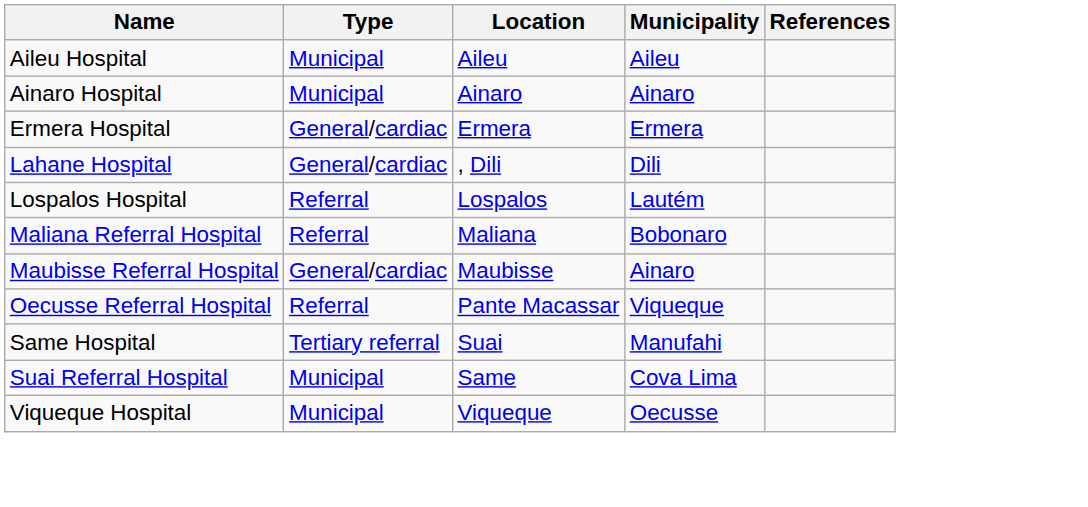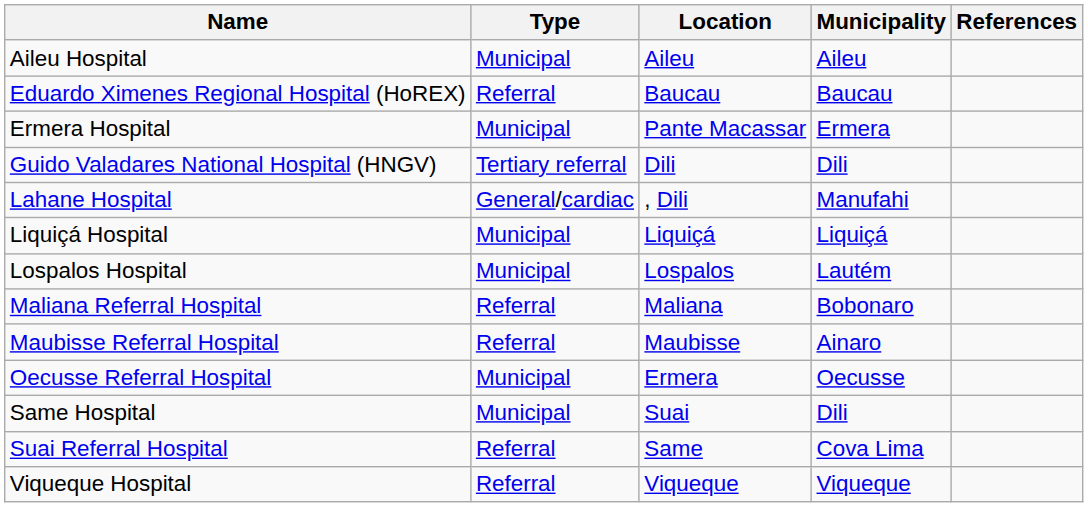- row: Ainaro Hospital | Municipal | Ainaro | Ainaro
+ row: Eduardo Ximenes Regional Hospital (HoREX) | Referral | Baucau | Baucau
Ermera Hospital | Type: General/cardiac -> Municipal
Ermera Hospital | Location: Ermera -> Pante Macassar
+ row: Guido Valadares National Hospital (HNGV) | Tertiary referral | Dili | Dili
Lahane Hospital | Municipality: Dili -> Manufahi
+ row: Liquiçá Hospital | Municipal | Liquiçá | Liquiçá
Lospalos Hospital | Type: Referral -> Municipal
Maubisse Referral Hospital | Type: General/cardiac -> Referral
Oecusse Referral Hospital | Type: Referral -> Municipal
Oecusse Referral Hospital | Location: Pante Macassar -> Ermera
Oecusse Referral Hospital | Municipality: Viqueque -> Oecusse
Same Hospital | Type: Tertiary referral -> Municipal
Same Hospital | Municipality: Manufahi -> Dili
Suai Referral Hospital | Type: Municipal -> Referral
Viqueque Hospital | Type: Municipal -> Referral
Viqueque Hospital | Municipality: Oecusse -> Viqueque
